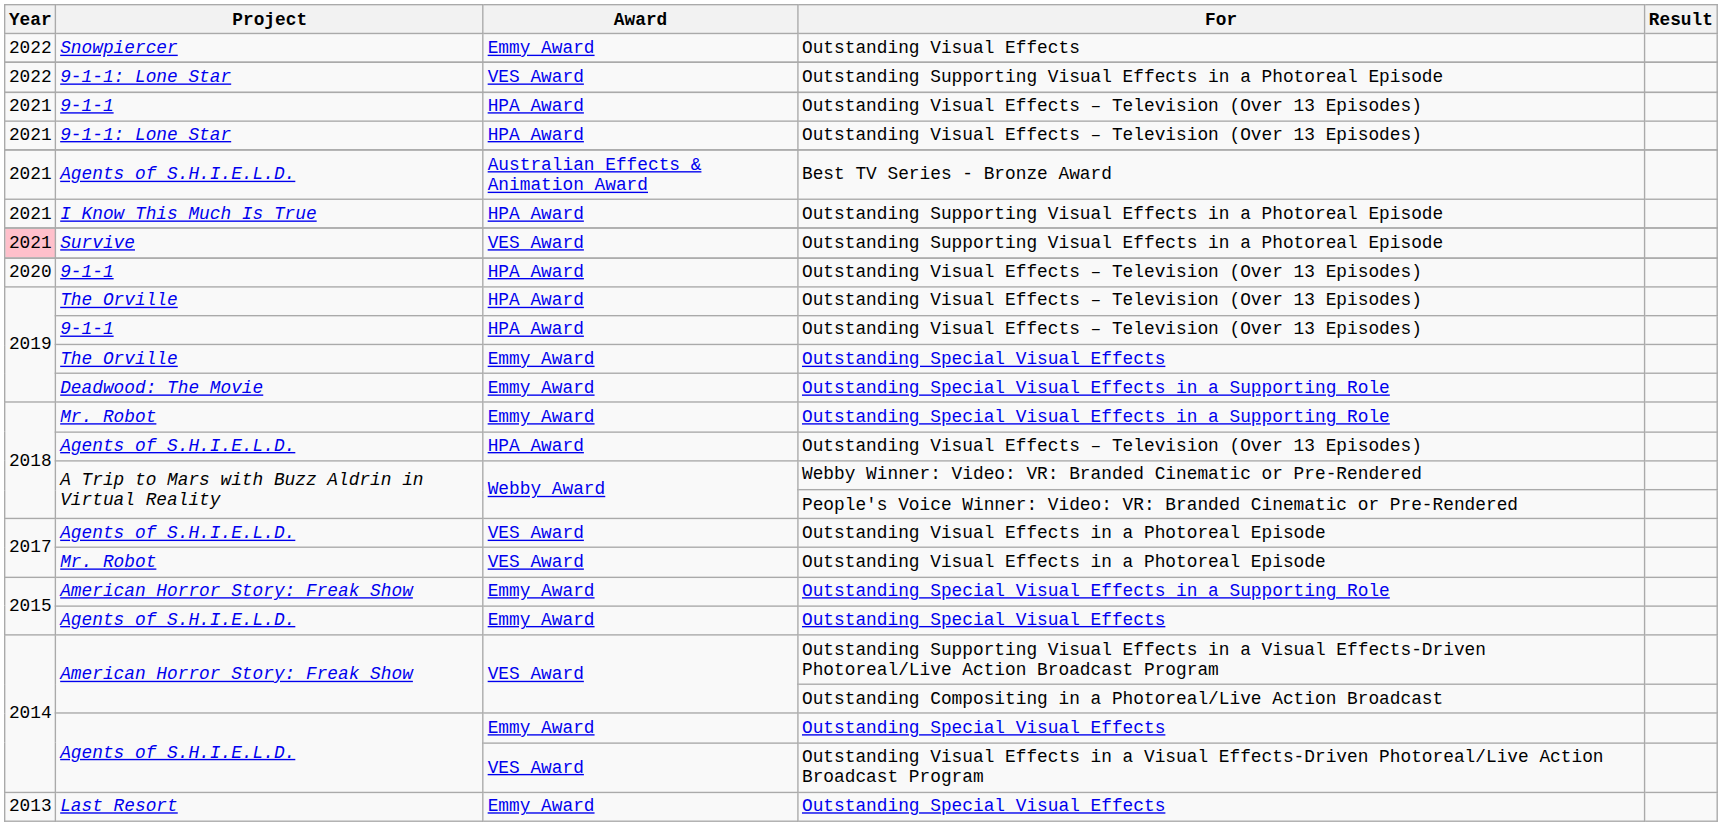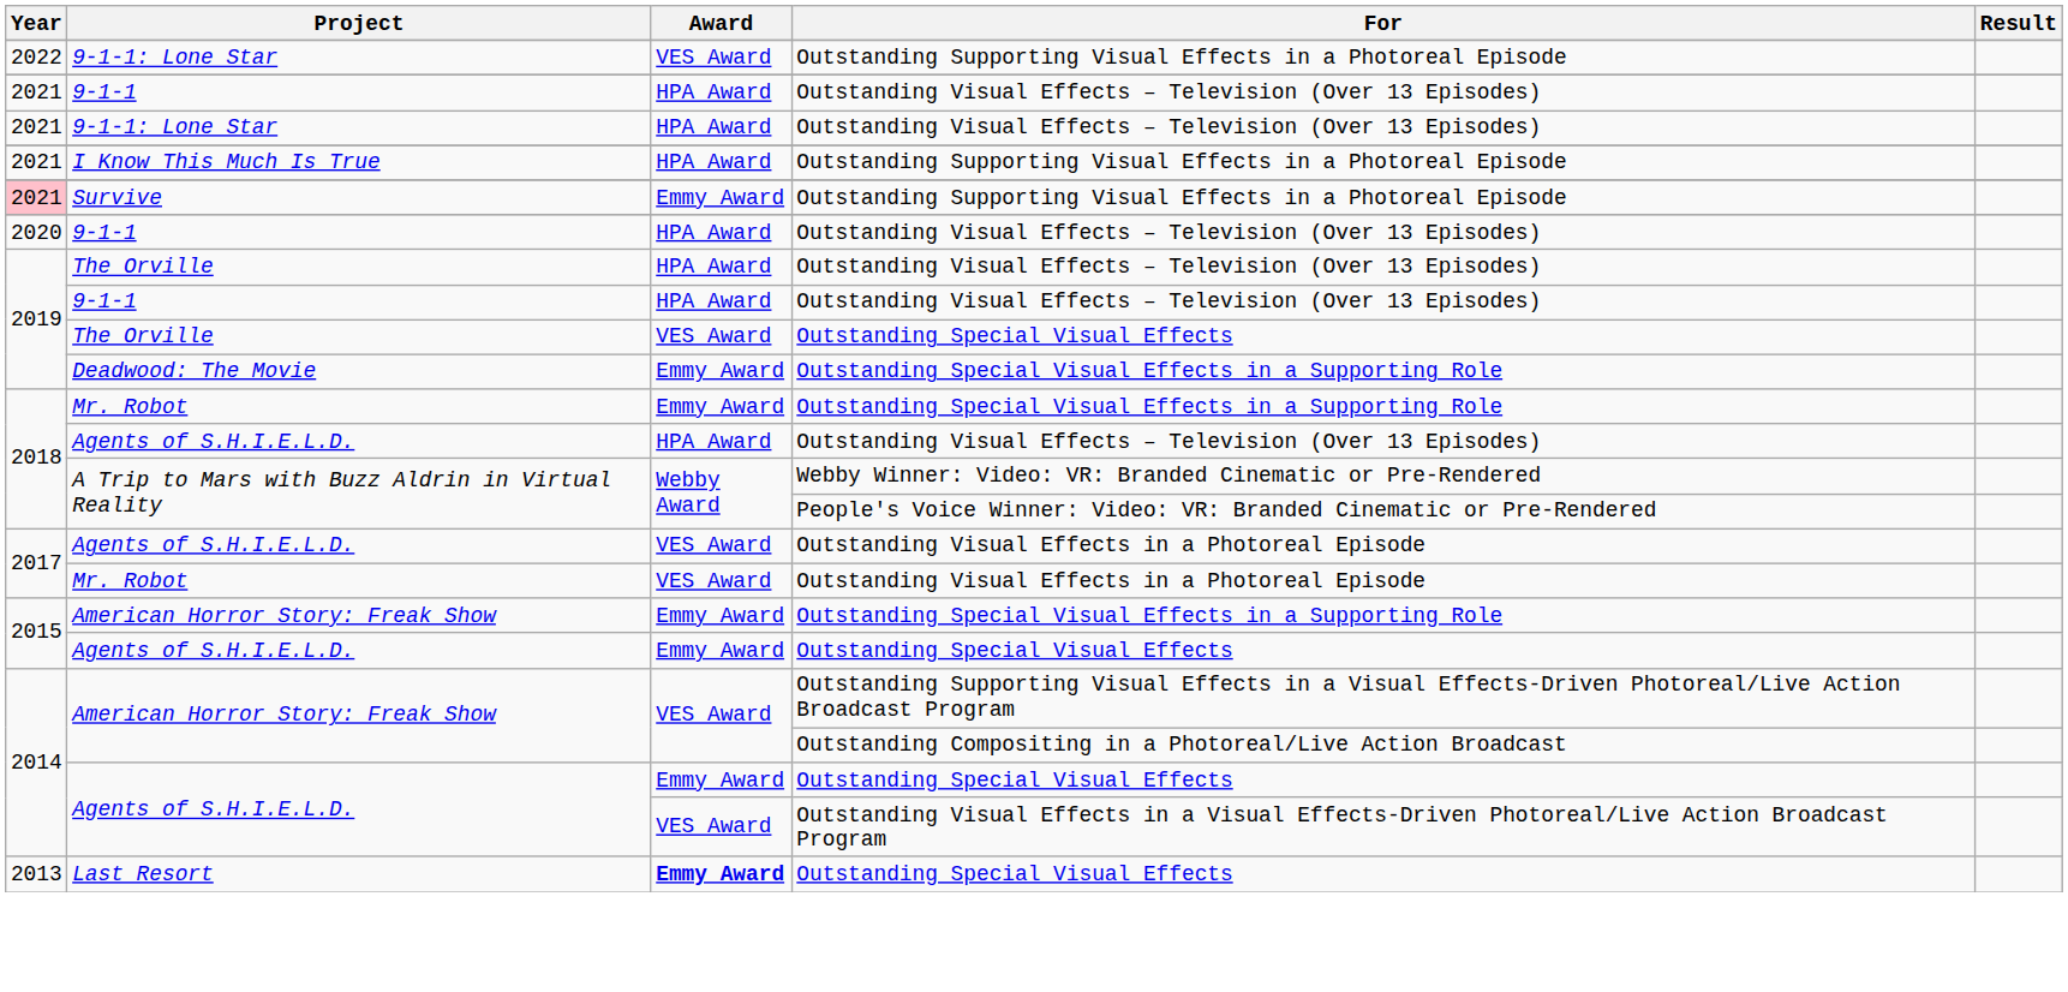- row: 2022 | Snowpiercer | Emmy Award | Outstanding Visual Effects
- row: 2021 | Agents of S.H.I.E.L.D. | Australian Effects & Animation Award | Best TV Series - Bronze Award
Survive | Award: VES Award -> Emmy Award
The Orville / Outstanding Special Visual Effects | Award: Emmy Award -> VES Award
Last Resort | Award: normal -> bold
